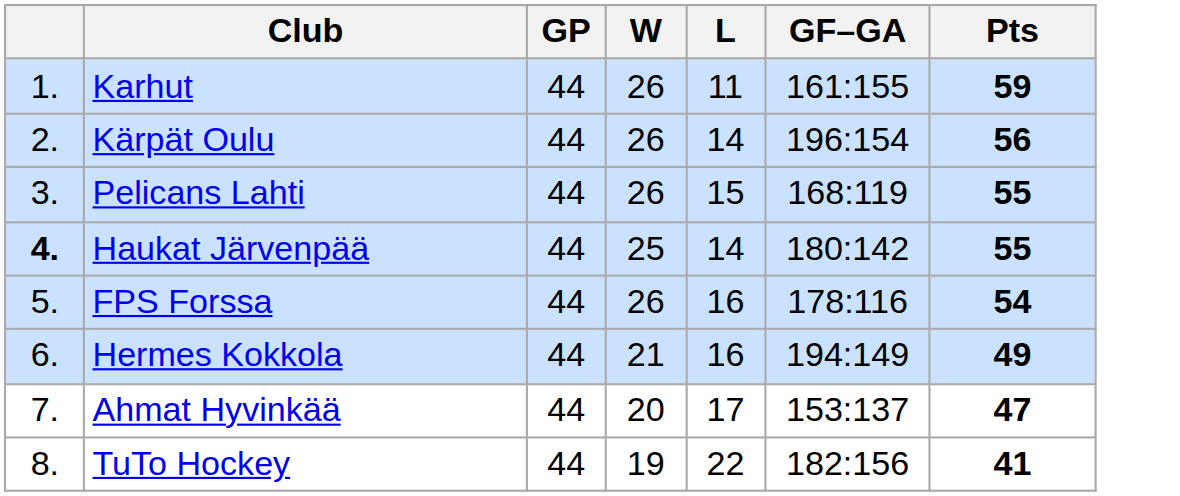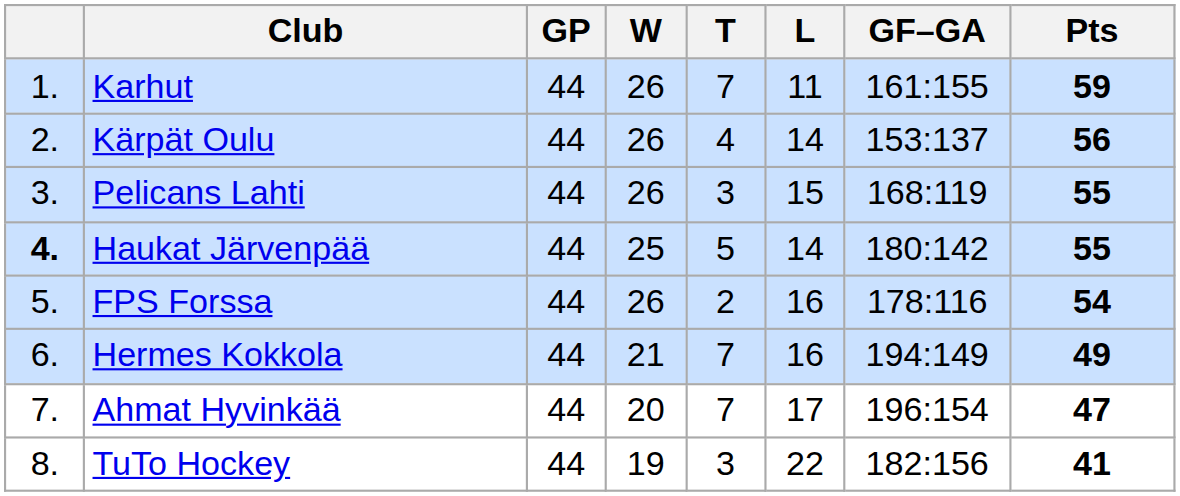+ column: T | 7 | 4 | 3 | 5 | 2 | 7 | 7 | 3
Kärpät Oulu | GF–GA: 196:154 -> 153:137
Ahmat Hyvinkää | GF–GA: 153:137 -> 196:154
